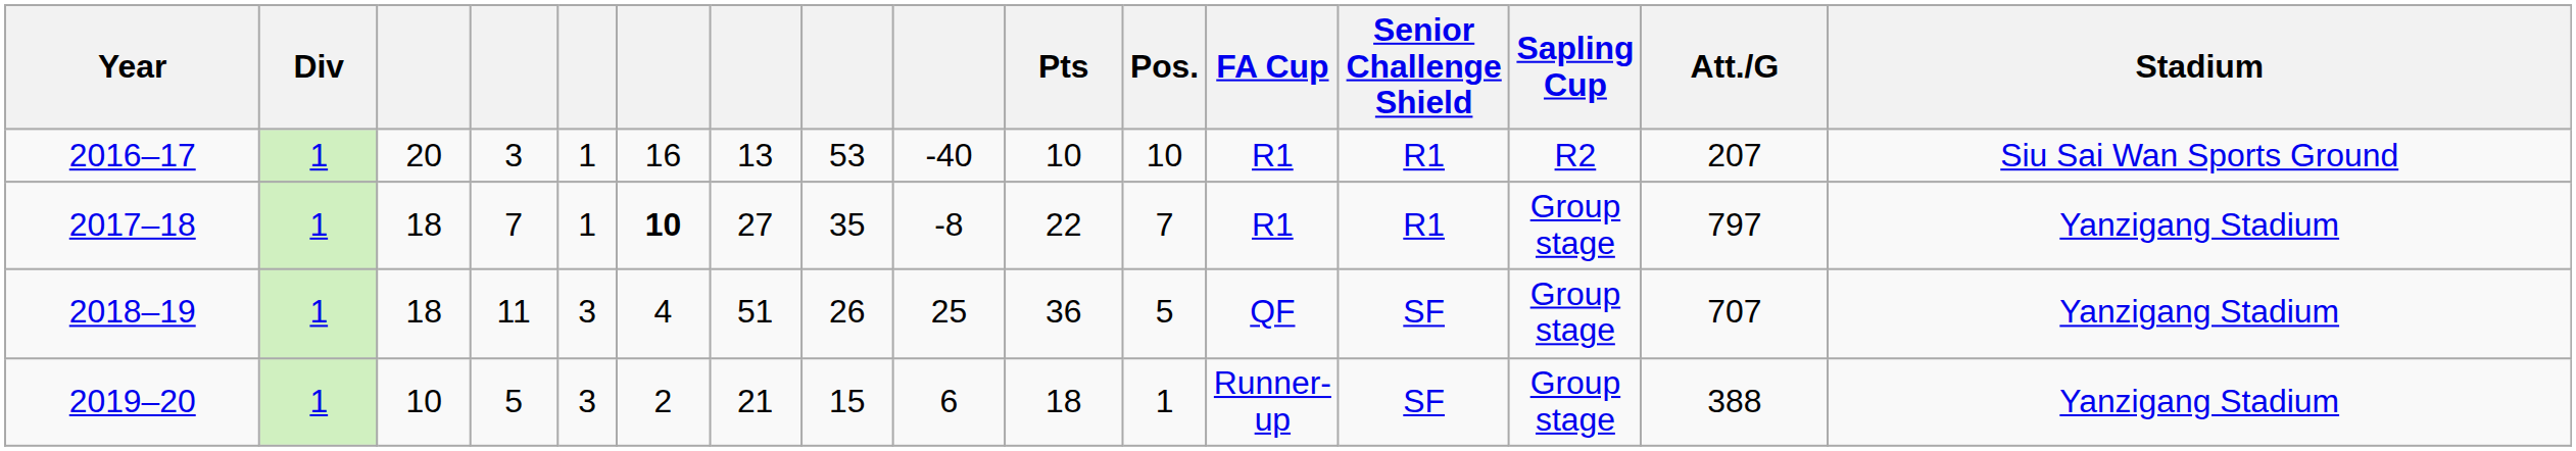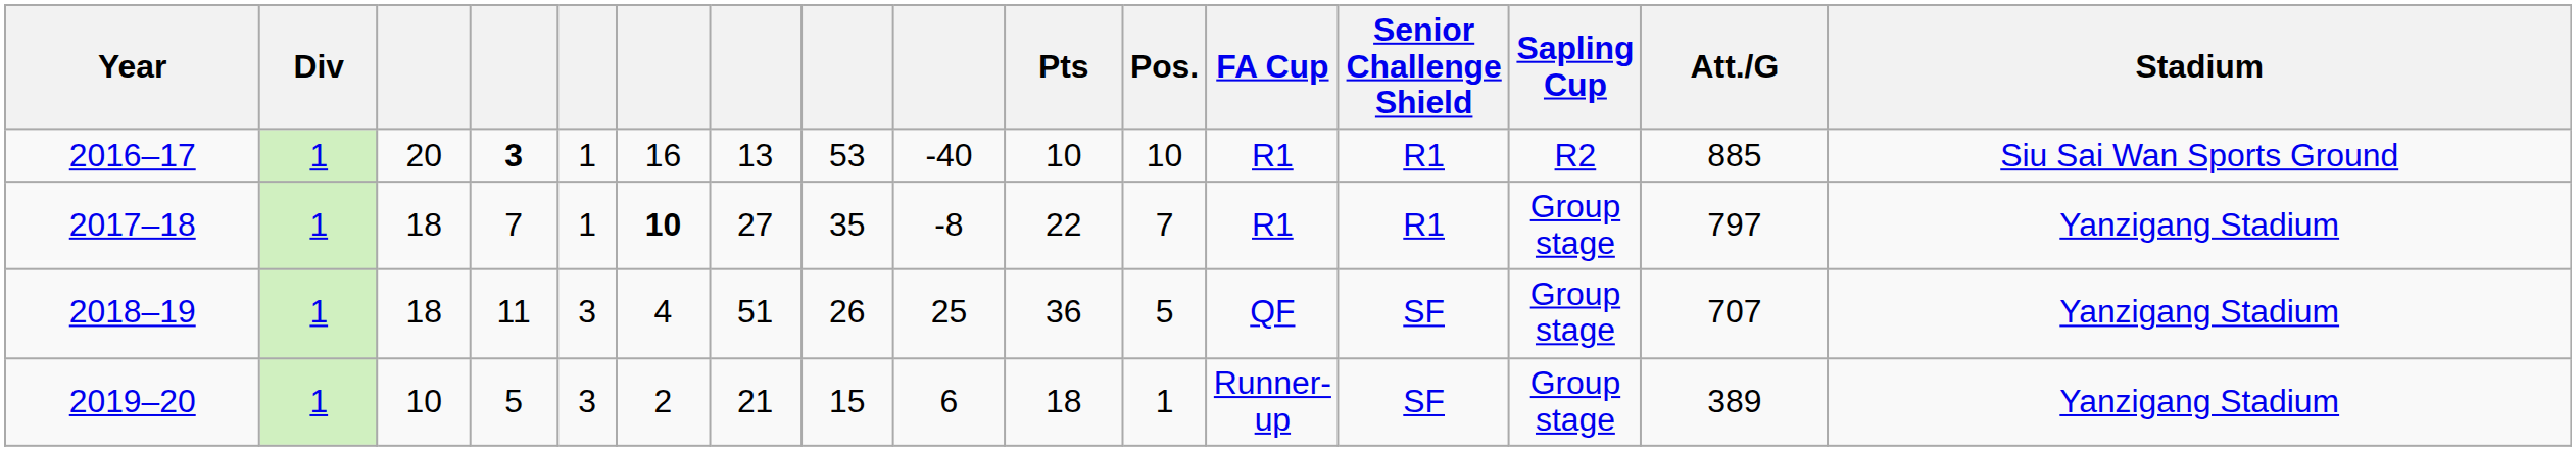2016–17 | column 4: normal -> bold
2016–17 | Att./G: 207 -> 885
2019–20 | Att./G: 388 -> 389
